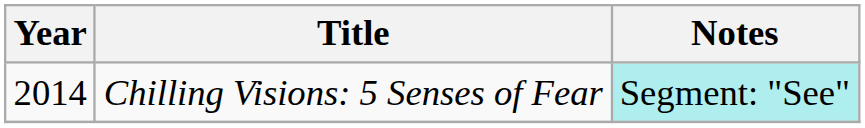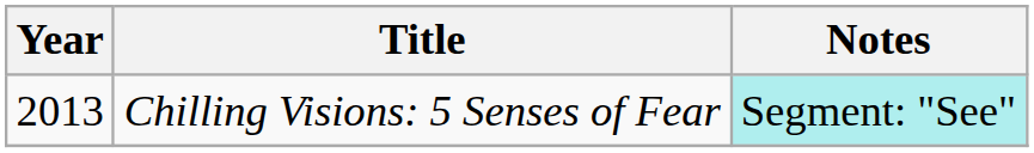Chilling Visions: 5 Senses of Fear | Year: 2014 -> 2013
